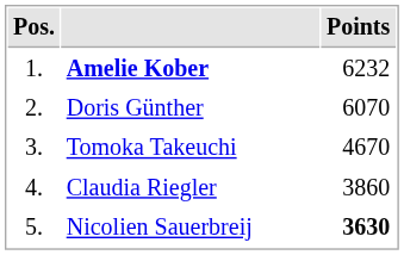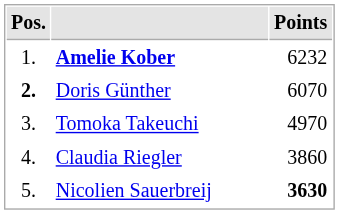Doris Günther | Pos.: normal -> bold
Tomoka Takeuchi | Points: 4670 -> 4970
